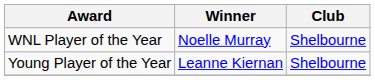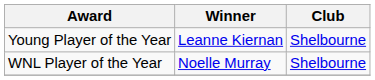rows swapped: WNL Player of the Year <-> Young Player of the Year
